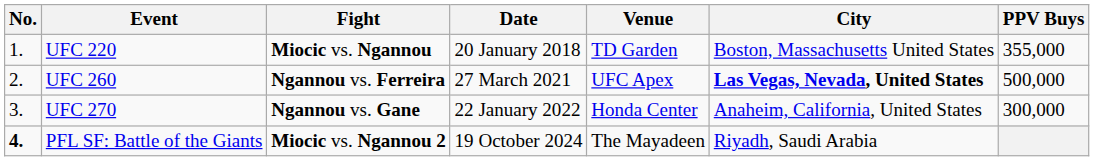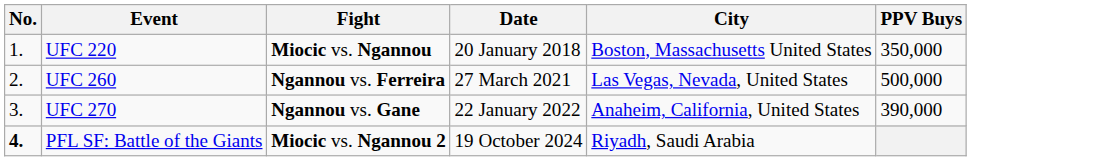- column: Venue | TD Garden | UFC Apex | Honda Center | The Mayadeen
UFC 220 | PPV Buys: 355,000 -> 350,000
UFC 260 | City: bold -> normal
UFC 270 | PPV Buys: 300,000 -> 390,000
